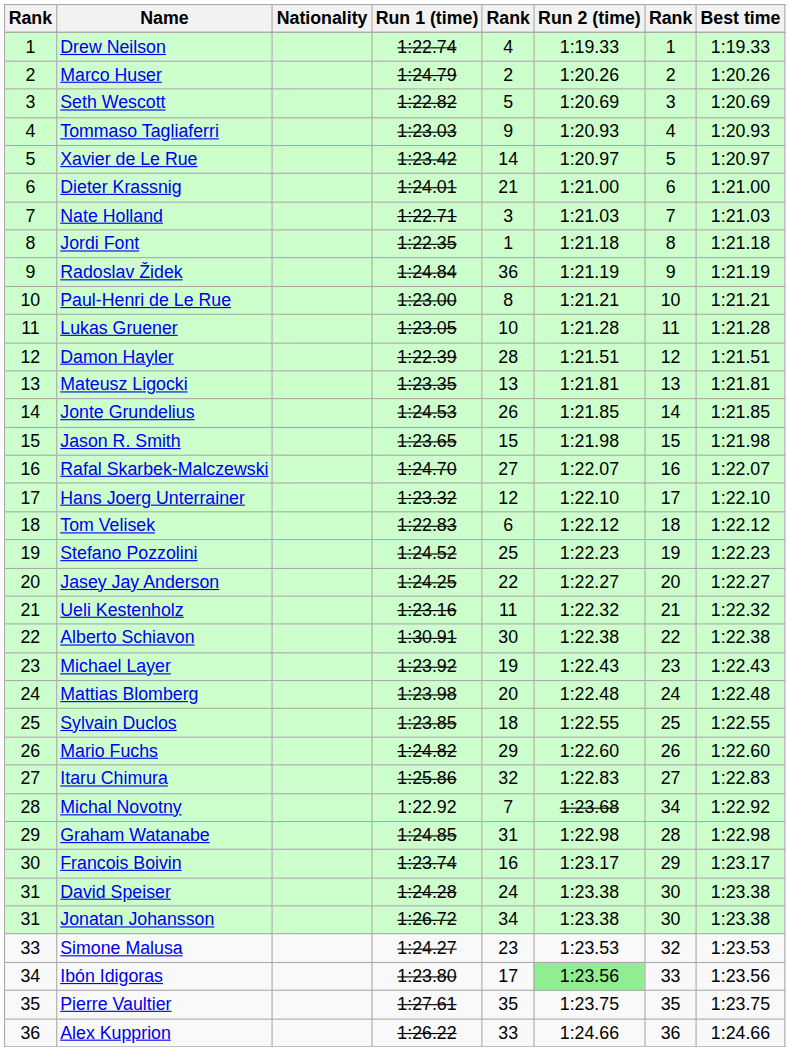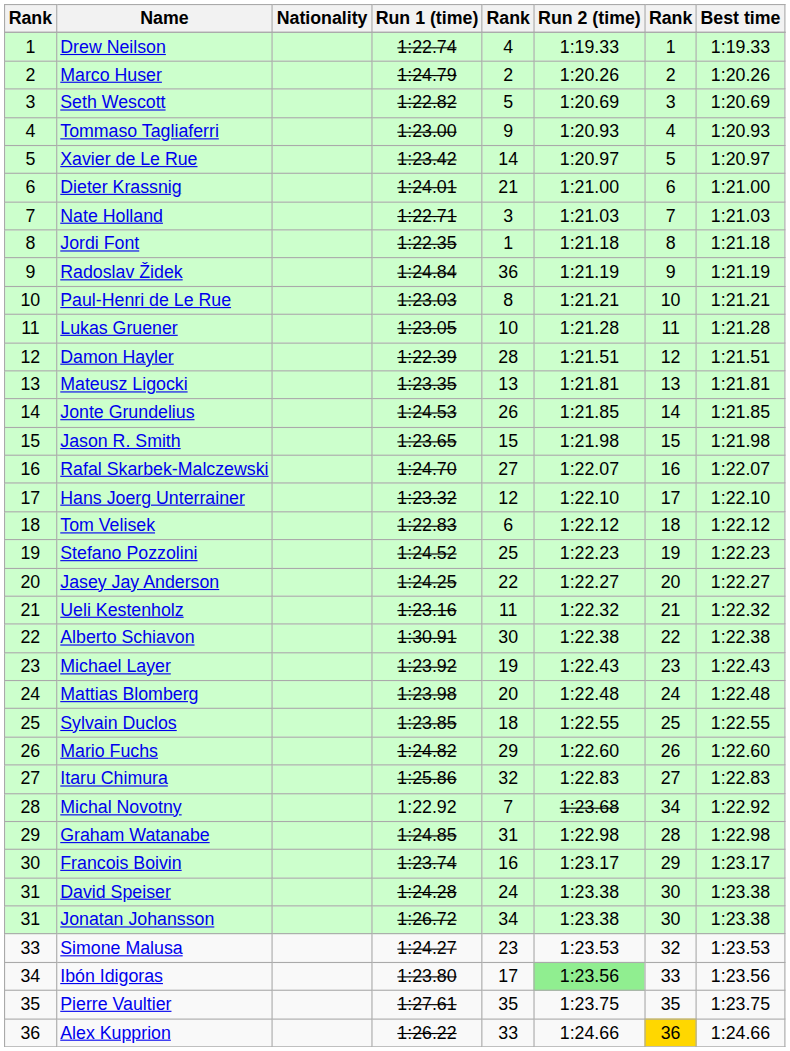Tommaso Tagliaferri | Run 1 (time): 1:23.03 -> 1:23.00
Paul-Henri de Le Rue | Run 1 (time): 1:23.00 -> 1:23.03
Alex Kupprion | column 7: no background -> gold background
